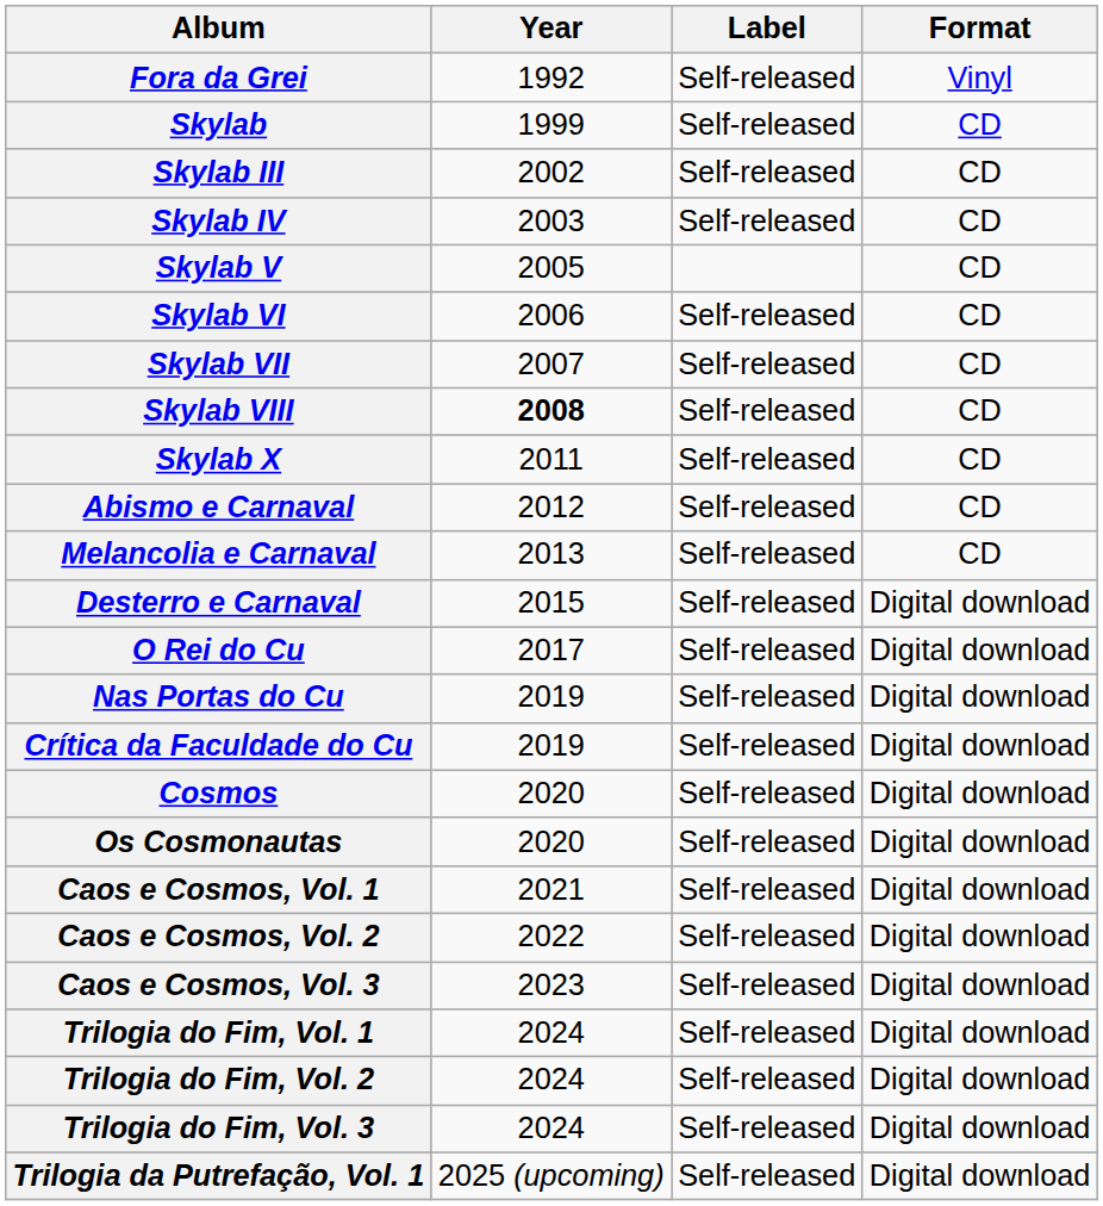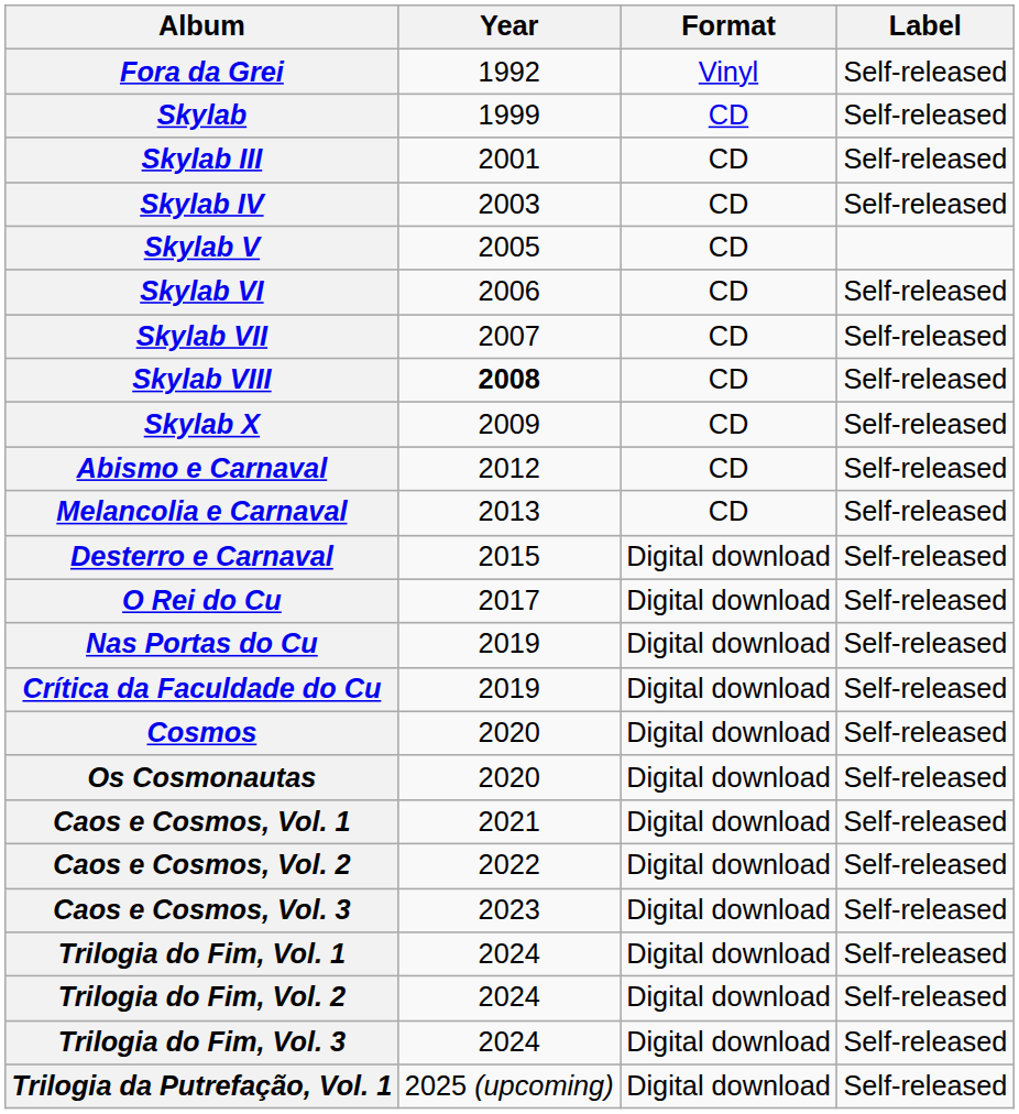columns swapped: Label <-> Format
Skylab III | Year: 2002 -> 2001
Skylab X | Year: 2011 -> 2009
